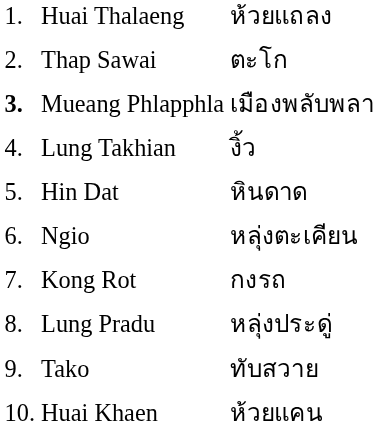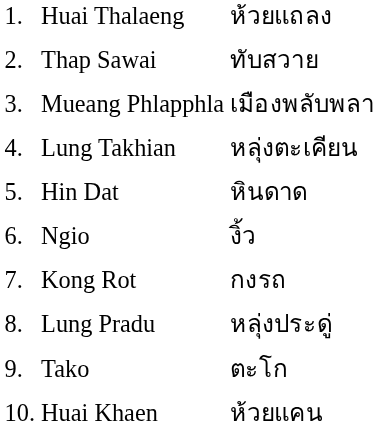Thap Sawai | column 3: ตะโก -> ทับสวาย
Mueang Phlapphla | column 1: bold -> normal
Lung Takhian | column 3: งิ้ว -> หลุ่งตะเคียน
Ngio | column 3: หลุ่งตะเคียน -> งิ้ว
Tako | column 3: ทับสวาย -> ตะโก
